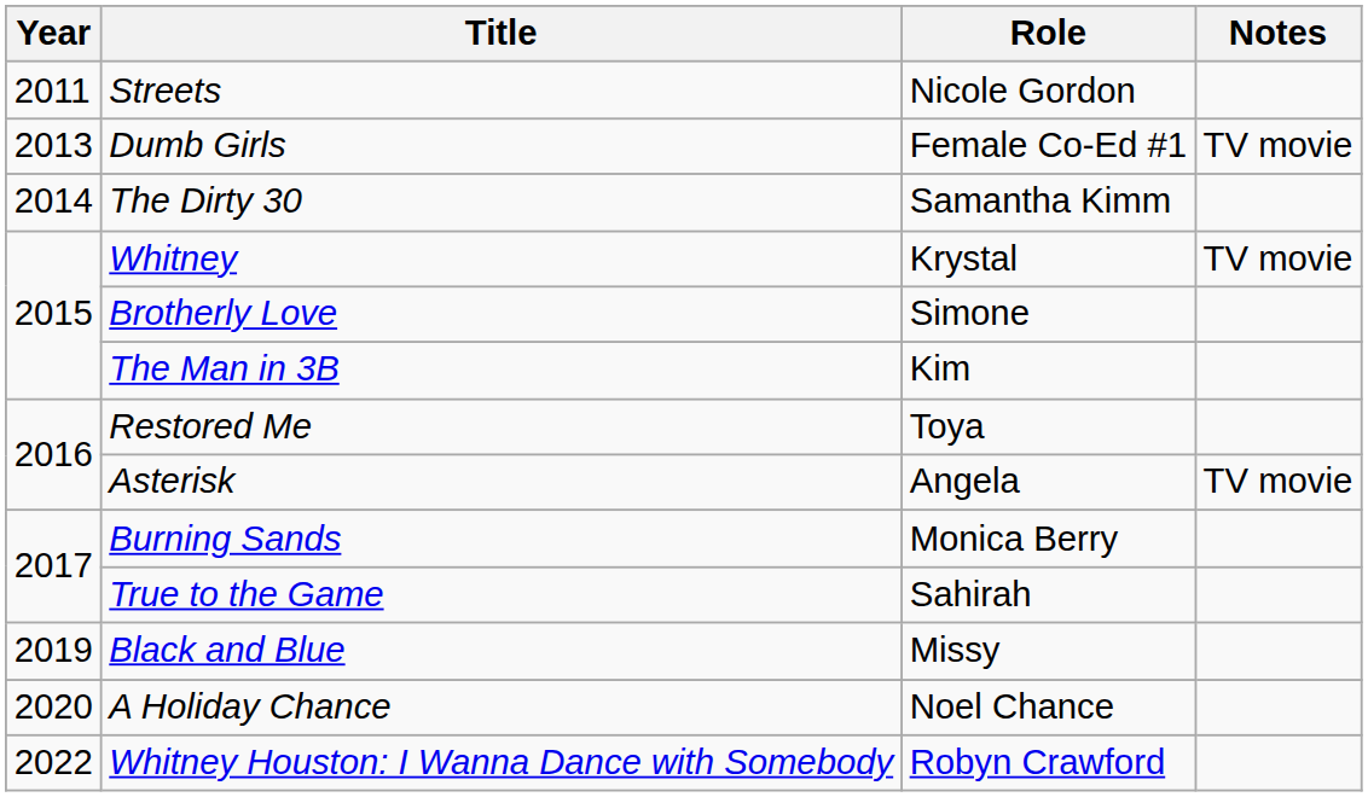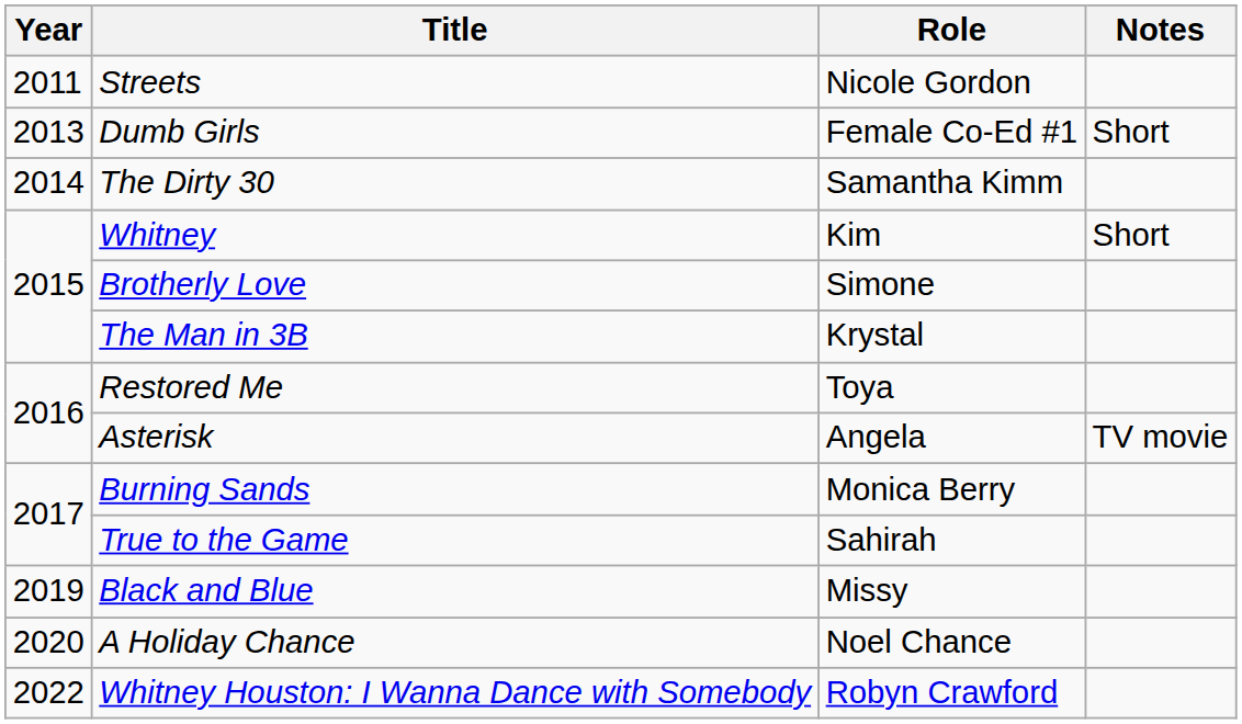Dumb Girls | Notes: TV movie -> Short
Whitney | Role: Krystal -> Kim
Whitney | Notes: TV movie -> Short
The Man in 3B | Role: Kim -> Krystal
